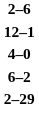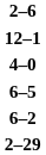+ row: 6–5
